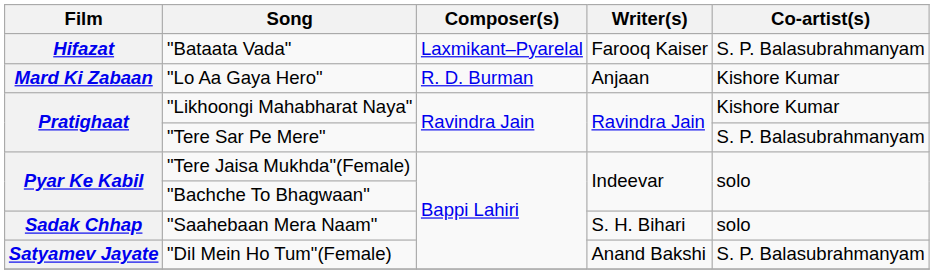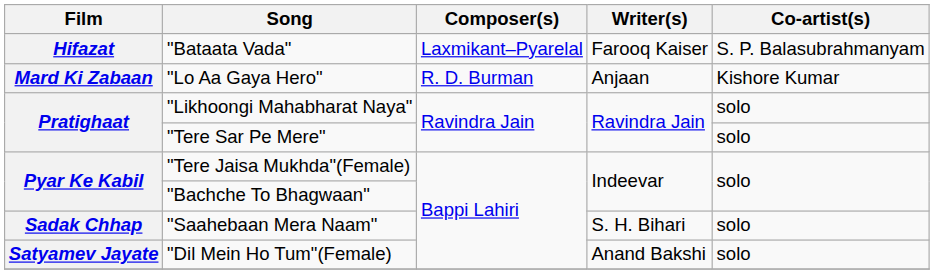"Likhoongi Mahabharat Naya" | Co-artist(s): Kishore Kumar -> solo
"Tere Sar Pe Mere" | Co-artist(s): S. P. Balasubrahmanyam -> solo
"Dil Mein Ho Tum"(Female) | Co-artist(s): S. P. Balasubrahmanyam -> solo
